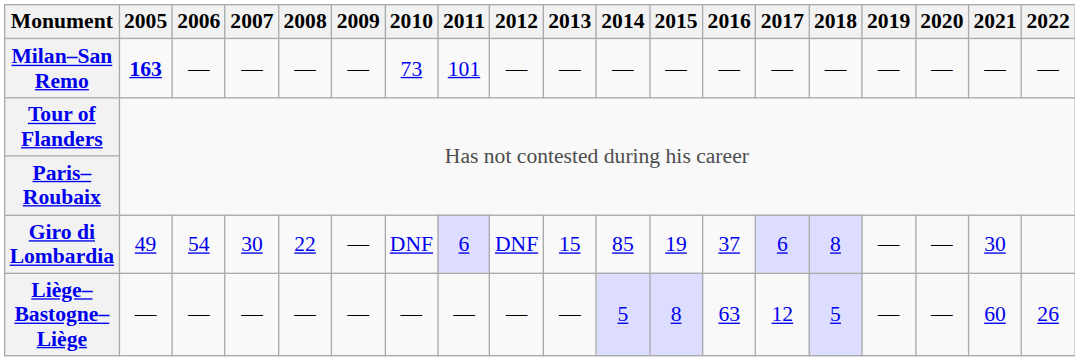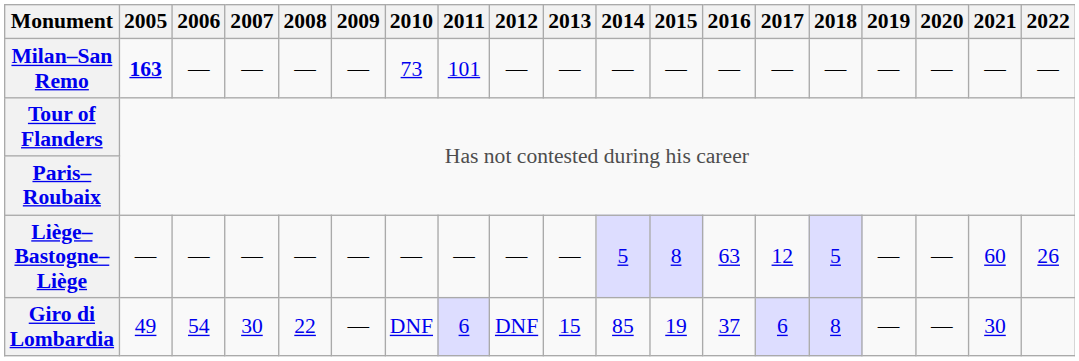rows swapped: Liège–Bastogne–Liège <-> Giro di Lombardia
